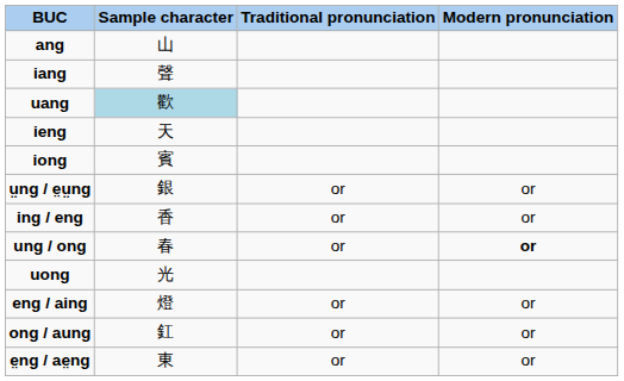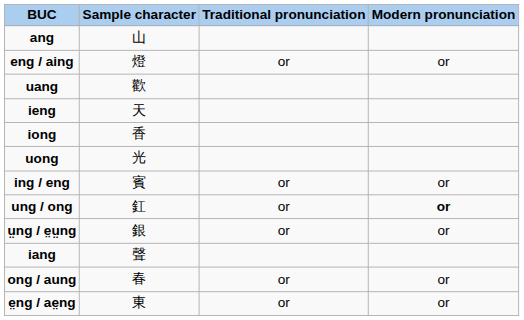rows swapped: iang <-> eng / aing
uang | Sample character: lightblue background -> no background
iong | Sample character: 賓 -> 香
rows swapped: uong <-> ṳng / e̤ṳng
ing / eng | Sample character: 香 -> 賓
ung / ong | Sample character: 春 -> 釭
ong / aung | Sample character: 釭 -> 春
